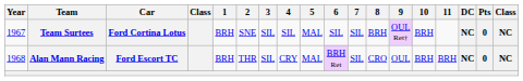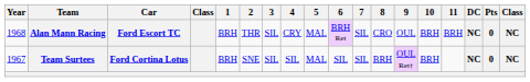rows swapped: Team Surtees <-> Alan Mann Racing
